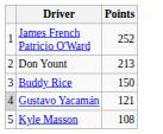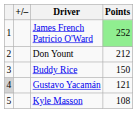+ column: +/–
James French Patricio O'Ward | Points: no background -> lightgreen background
Don Yount | Points: 213 -> 212
